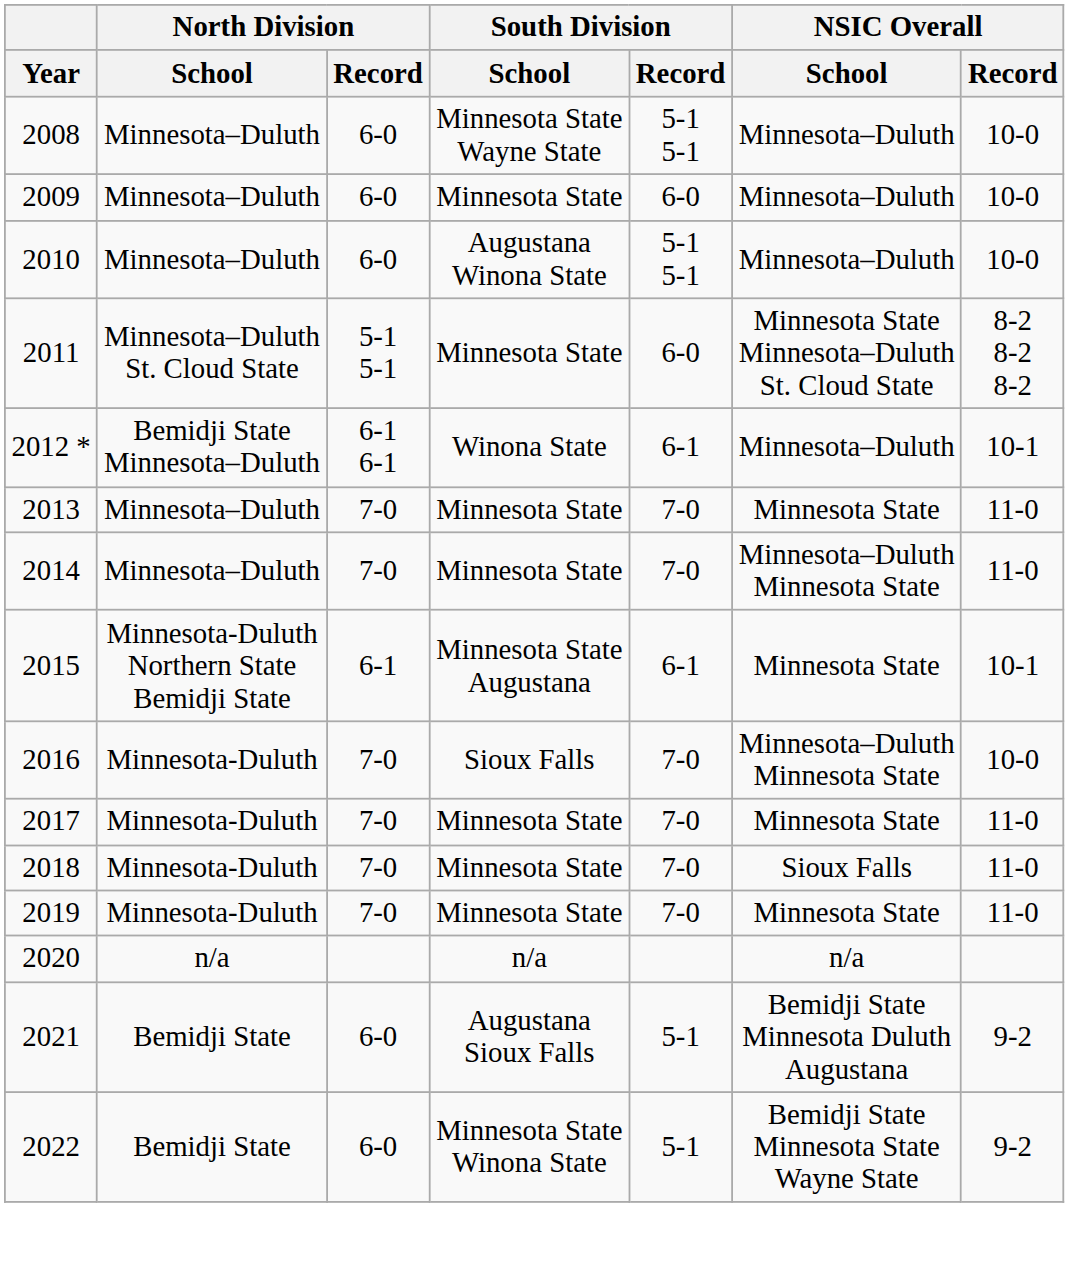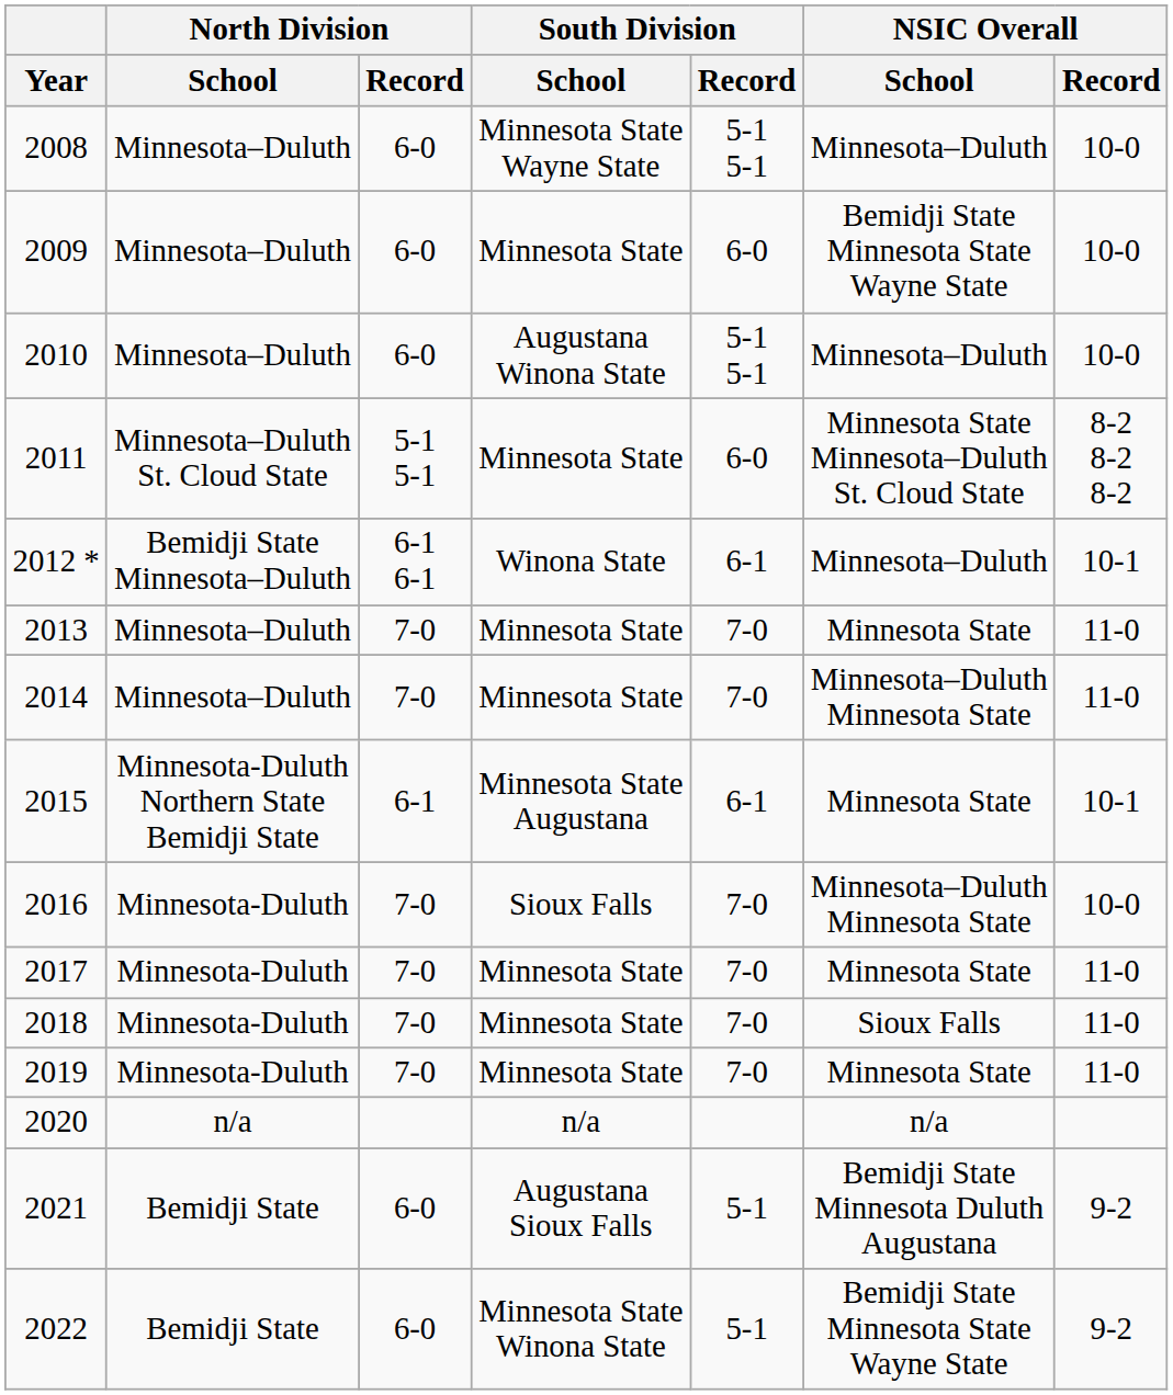2009 | NSIC Overall / School: Minnesota–Duluth -> Bemidji State Minnesota State Wayne State
